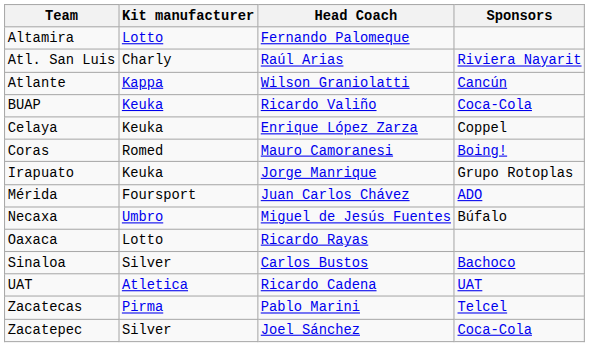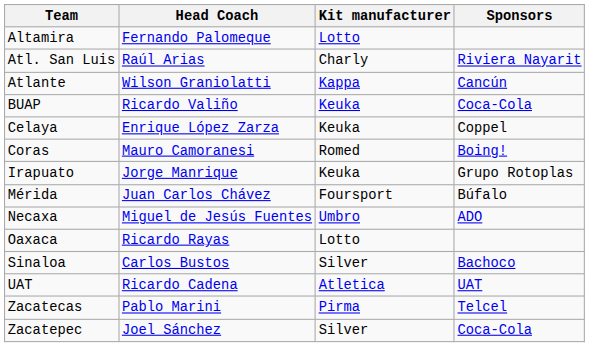columns swapped: Head Coach <-> Kit manufacturer
Mérida | Sponsors: ADO -> Búfalo
Necaxa | Sponsors: Búfalo -> ADO
